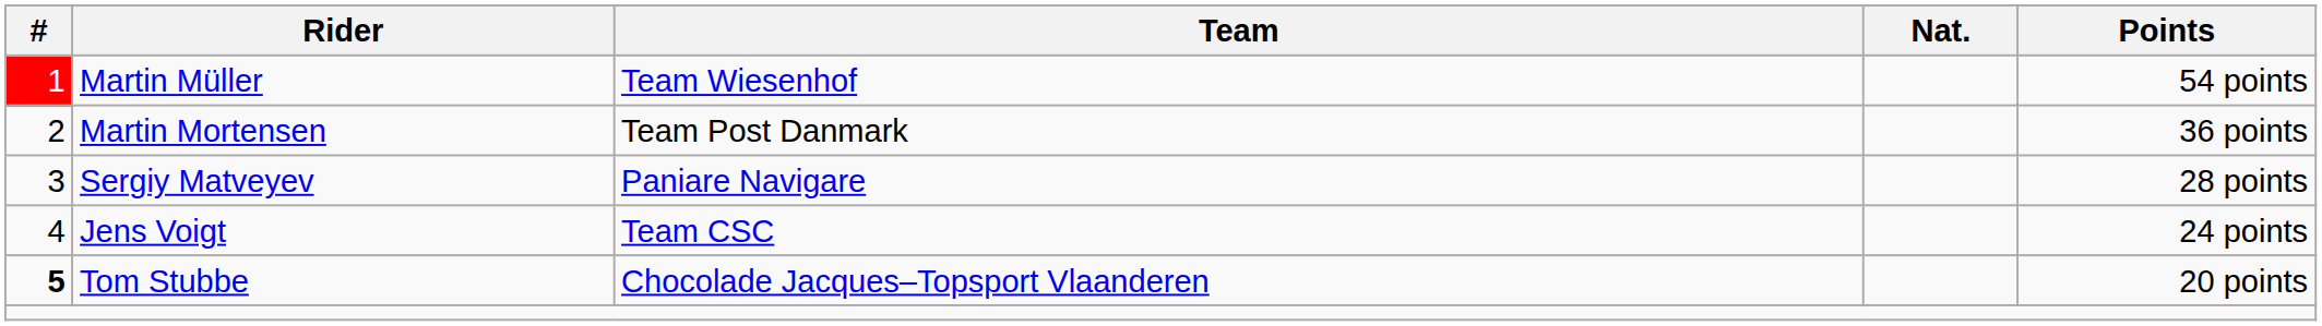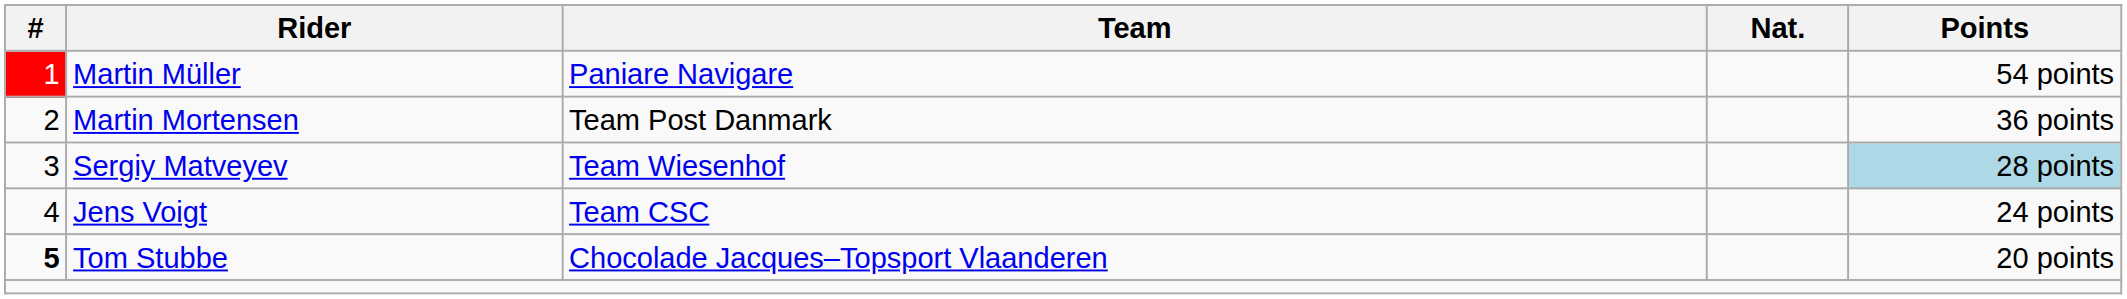Martin Müller | Team: Team Wiesenhof -> Paniare Navigare
Sergiy Matveyev | Team: Paniare Navigare -> Team Wiesenhof
Sergiy Matveyev | Points: no background -> lightblue background
